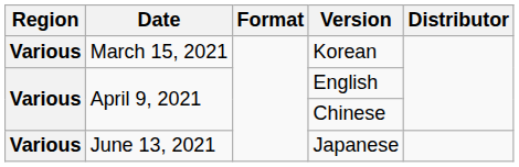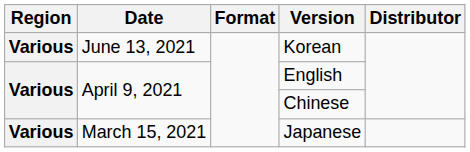Korean | Date: March 15, 2021 -> June 13, 2021
Japanese | Date: June 13, 2021 -> March 15, 2021
